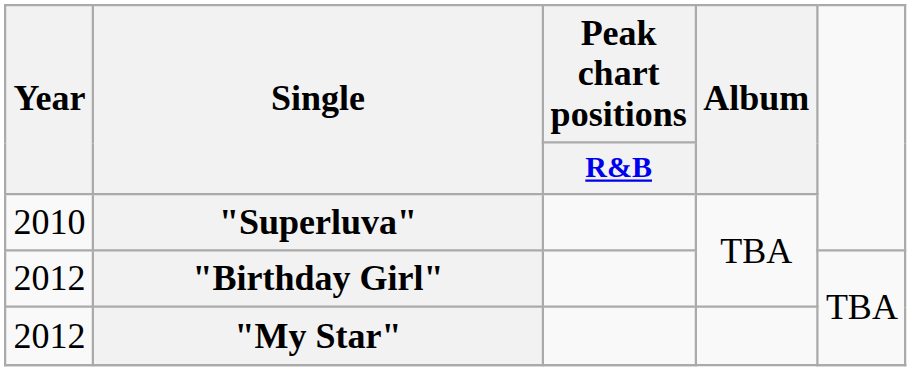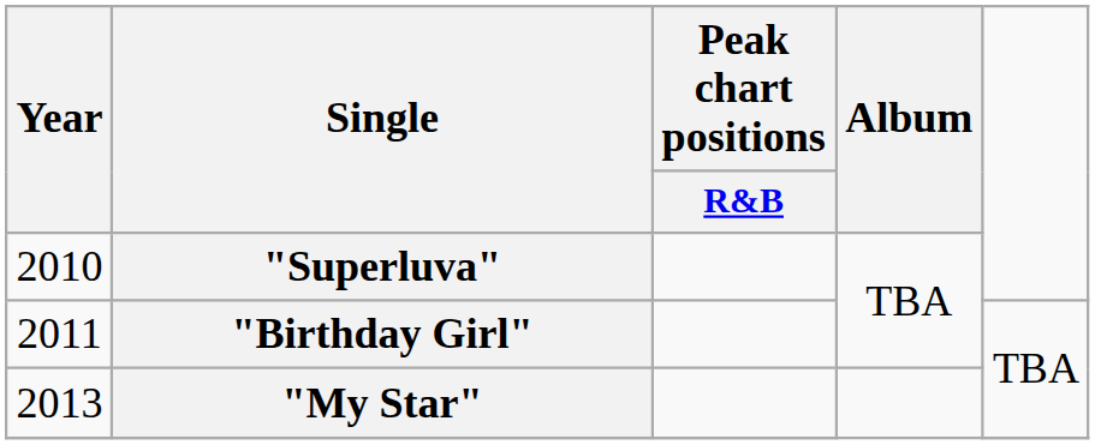"Birthday Girl" | Year: 2012 -> 2011
"My Star" | Year: 2012 -> 2013
